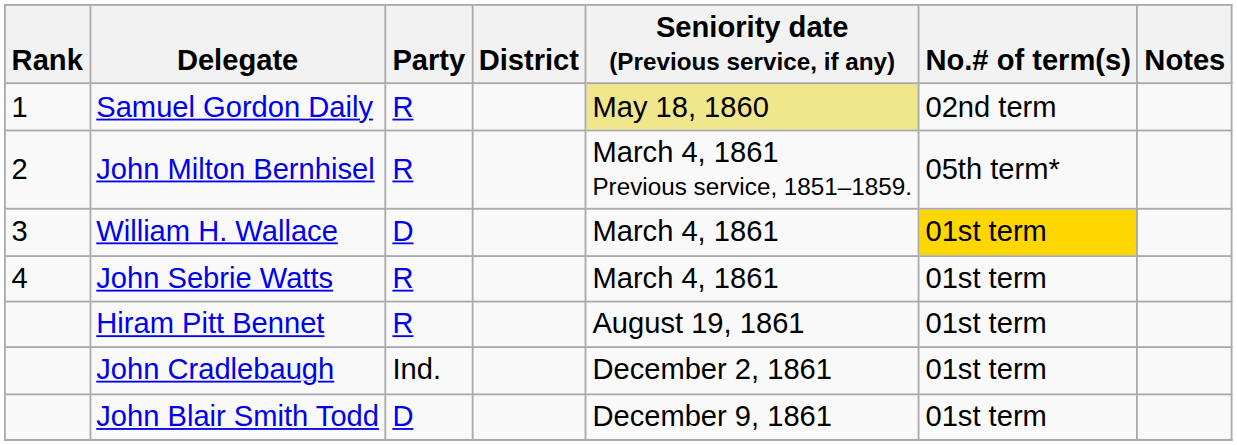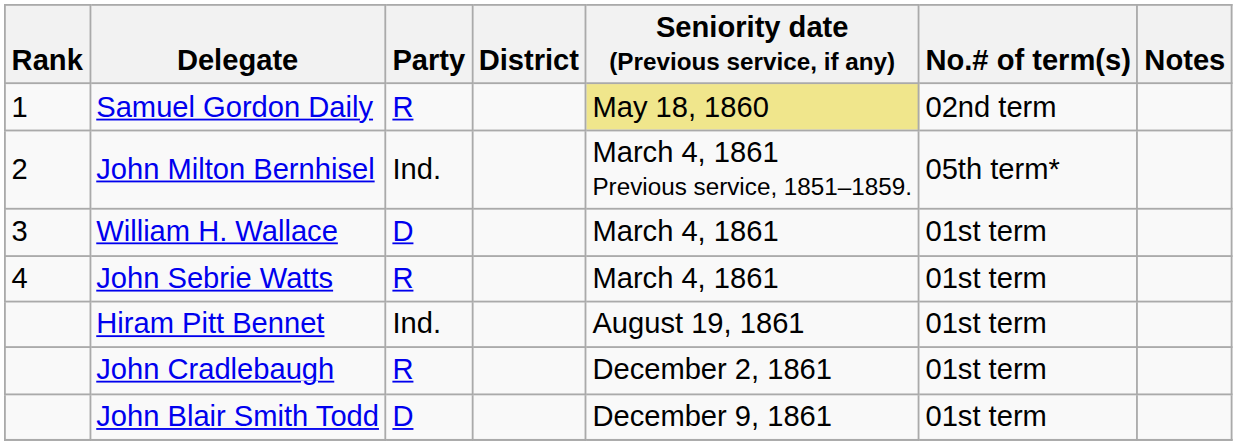John Milton Bernhisel | Party: R -> Ind.
William H. Wallace | No.# of term(s): gold background -> no background
Hiram Pitt Bennet | Party: R -> Ind.
John Cradlebaugh | Party: Ind. -> R
